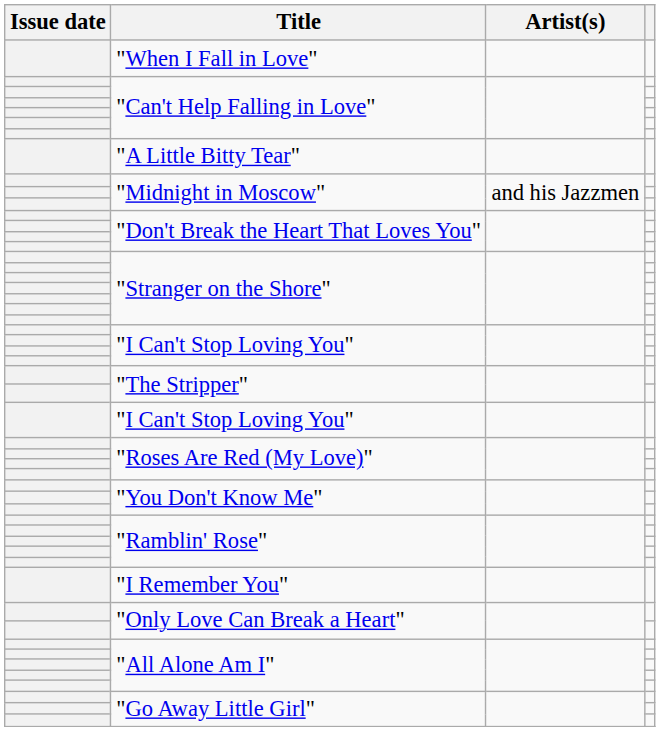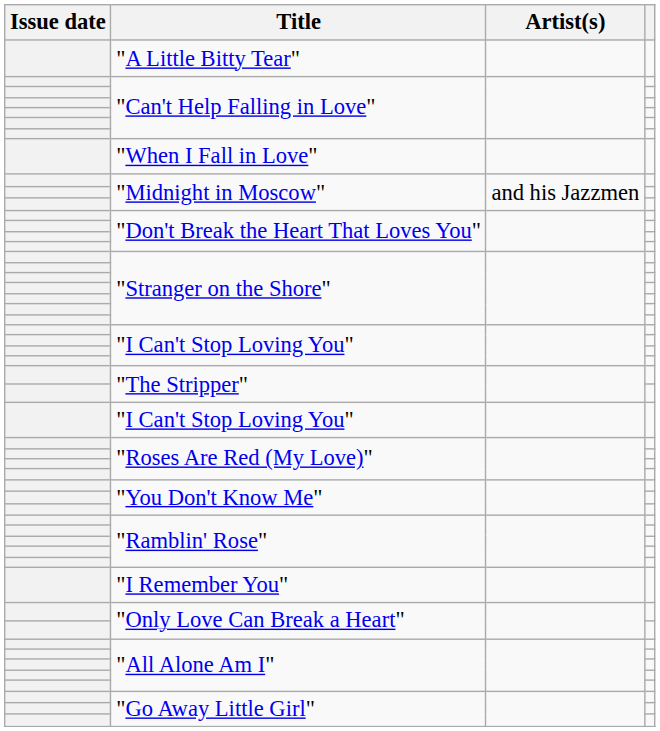rows swapped: "When I Fall in Love" <-> "A Little Bitty Tear"
